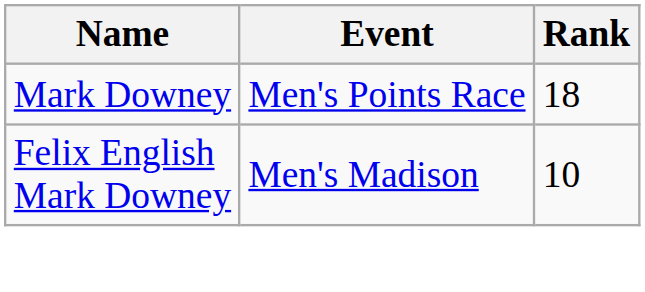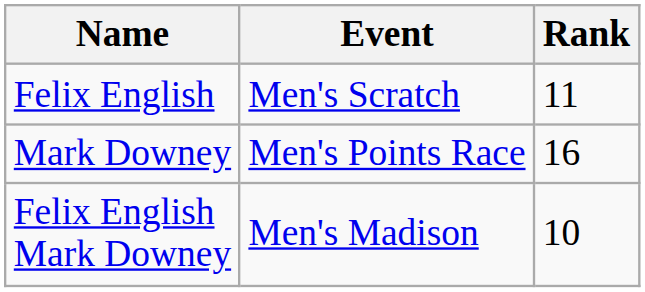+ row: Felix English | Men's Scratch | 11
Mark Downey | Rank: 18 -> 16
